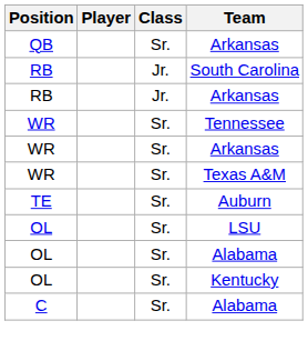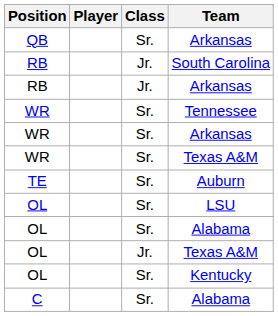+ row: OL | Jr. | Texas A&M
